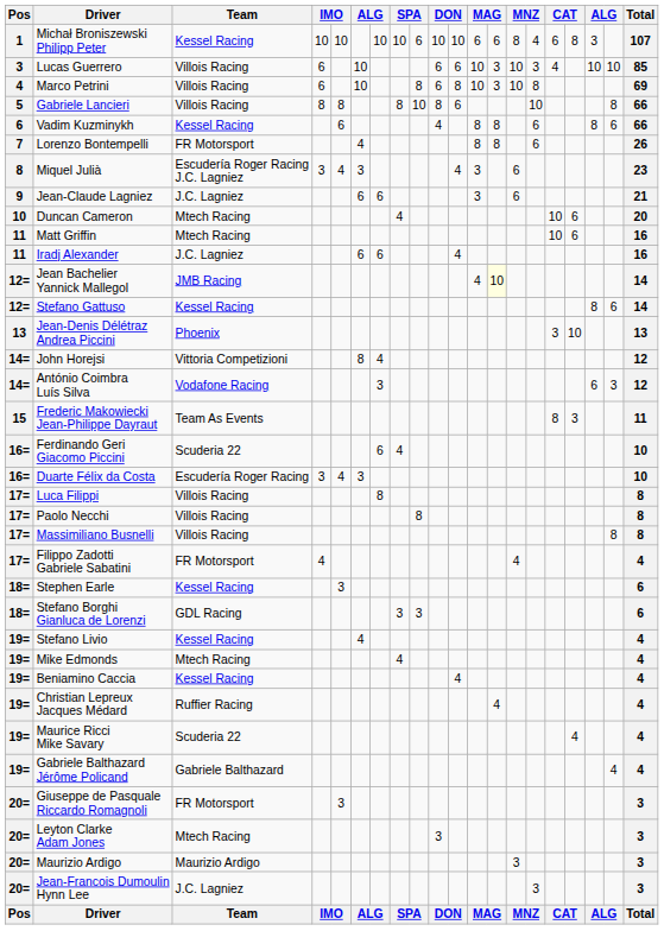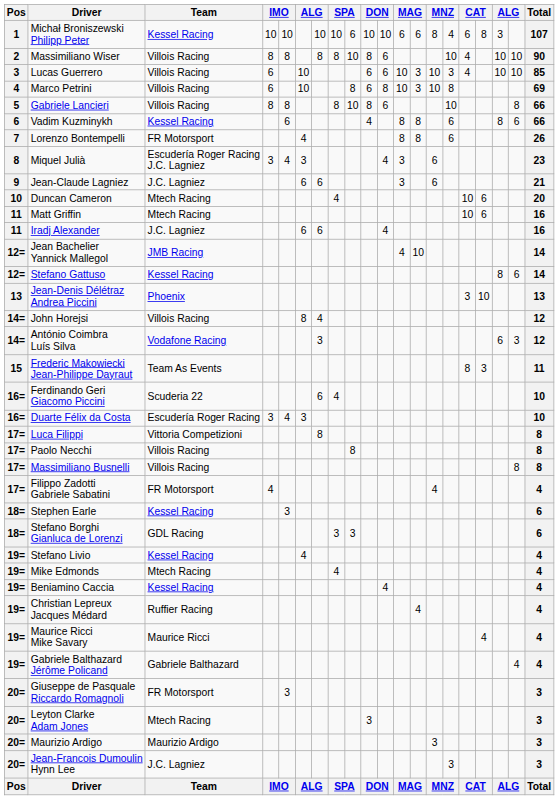+ row: 2 | Massimiliano Wiser | Villois Racing | 8 | 8 | 8 | 8 | 10 | 8 | 6 | 10 | 4 | 10 | 10 | 90
Jean Bachelier Yannick Mallegol | column 13: lightyellow background -> no background
John Horejsi | Team: Vittoria Competizioni -> Villois Racing
Luca Filippi | Team: Villois Racing -> Vittoria Competizioni
Maurice Ricci Mike Savary | Team: Scuderia 22 -> Maurice Ricci
